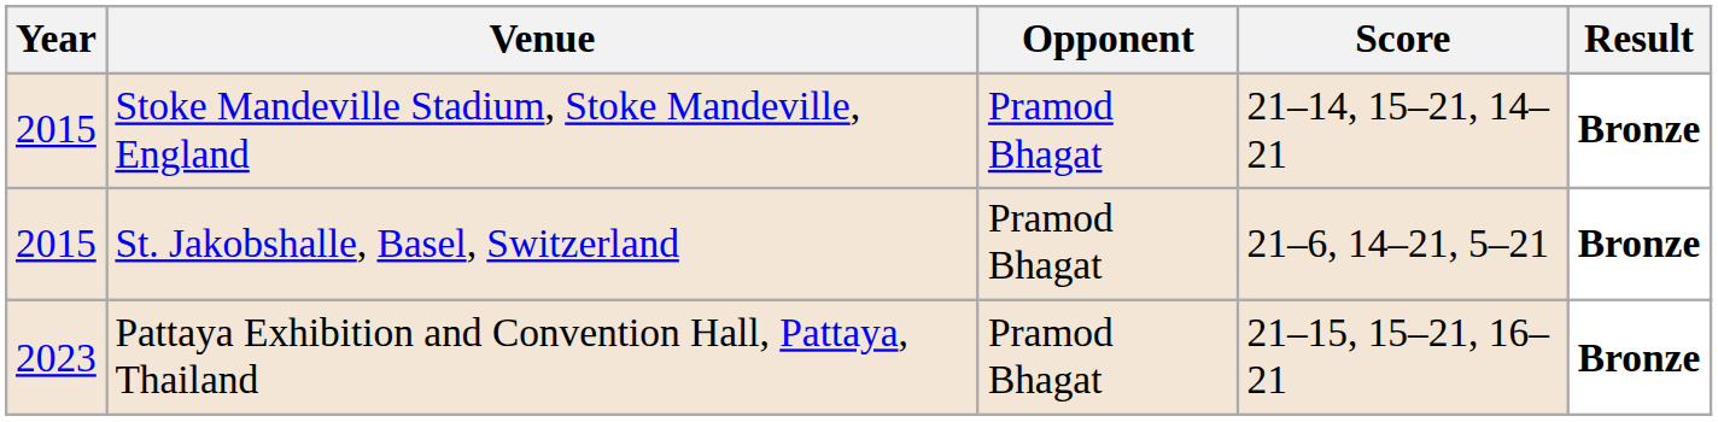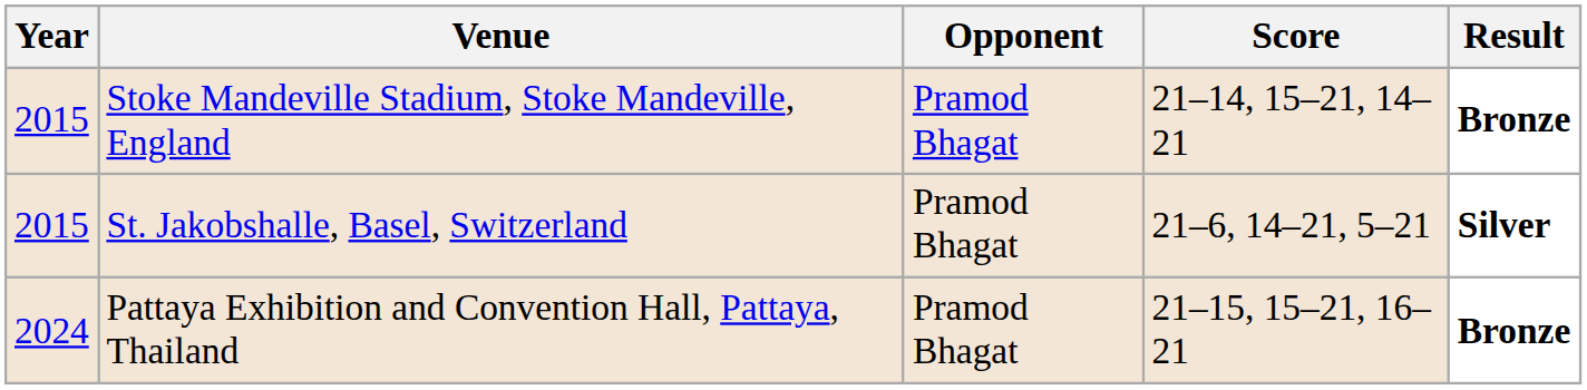St. Jakobshalle, Basel, Switzerland | Result: Bronze -> Silver
Pattaya Exhibition and Convention Hall, Pattaya, Thailand | Year: 2023 -> 2024
